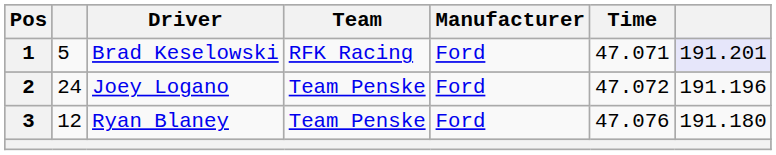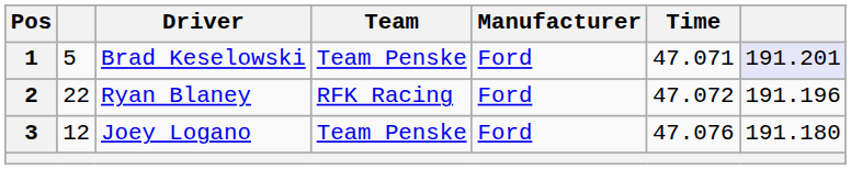1 | Team: RFK Racing -> Team Penske
2 | column 2: 24 -> 22
2 | Driver: Joey Logano -> Ryan Blaney
2 | Team: Team Penske -> RFK Racing
3 | Driver: Ryan Blaney -> Joey Logano
